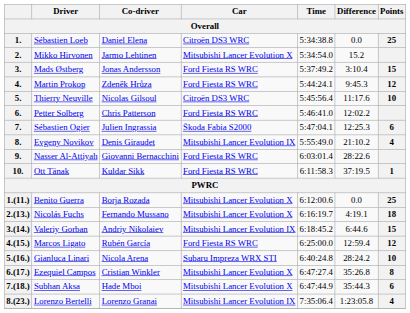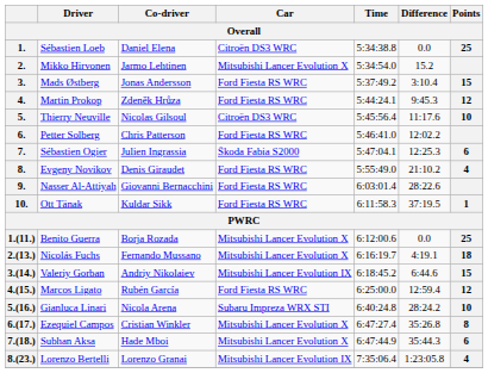8. | Car: Mitsubishi Lancer Evolution IX -> Ford Fiesta RS WRC
